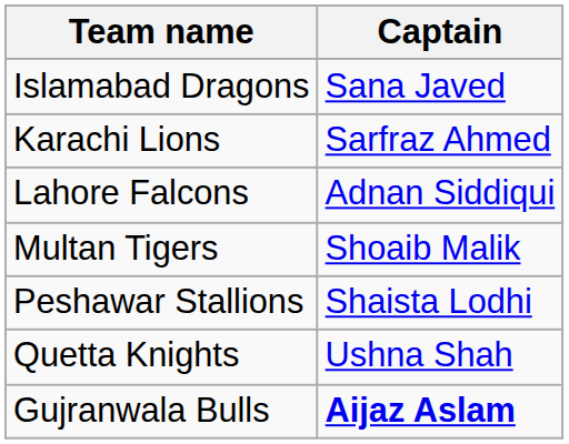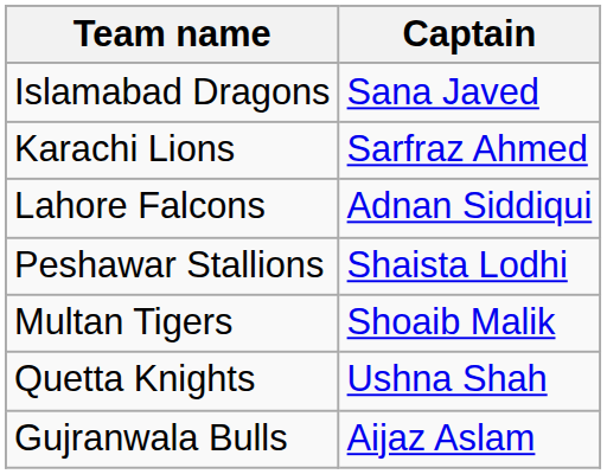rows swapped: Multan Tigers <-> Peshawar Stallions
Gujranwala Bulls | Captain: bold -> normal
